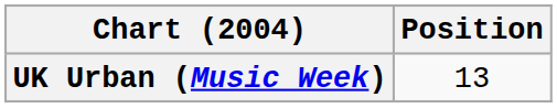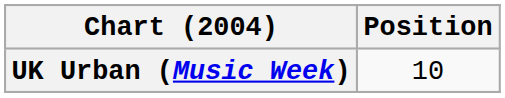UK Urban (Music Week) | Position: 13 -> 10
